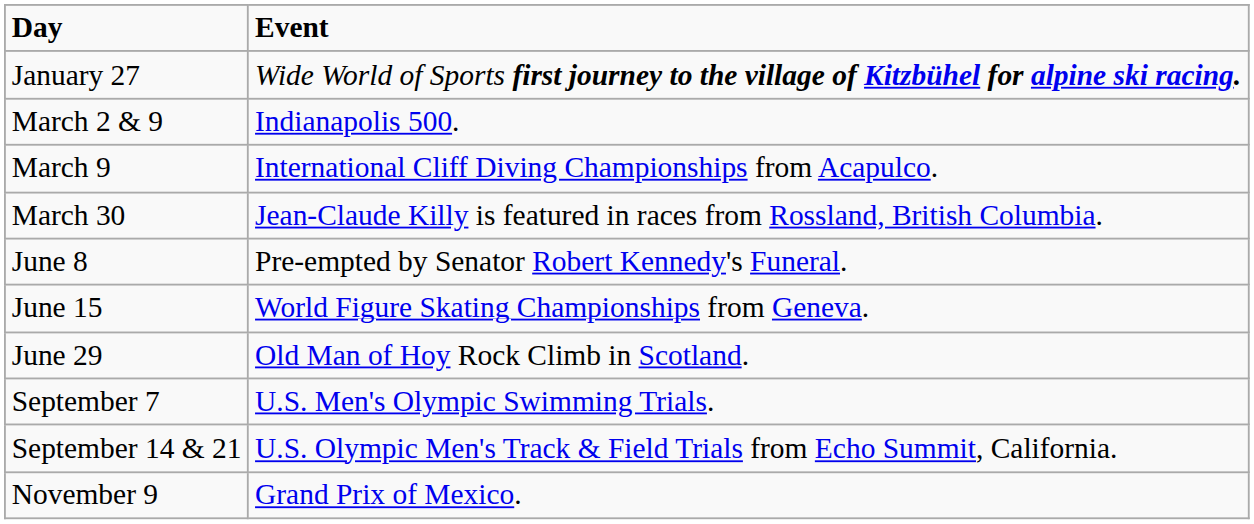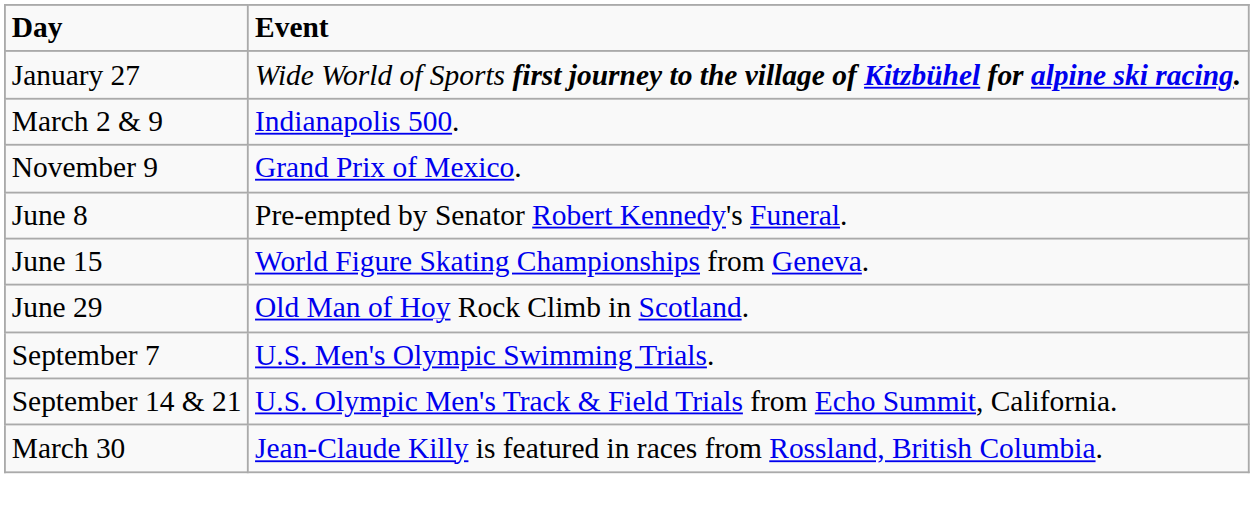- row: March 9 | International Cliff Diving Championships from Acapulco.
rows swapped: March 30 <-> November 9
